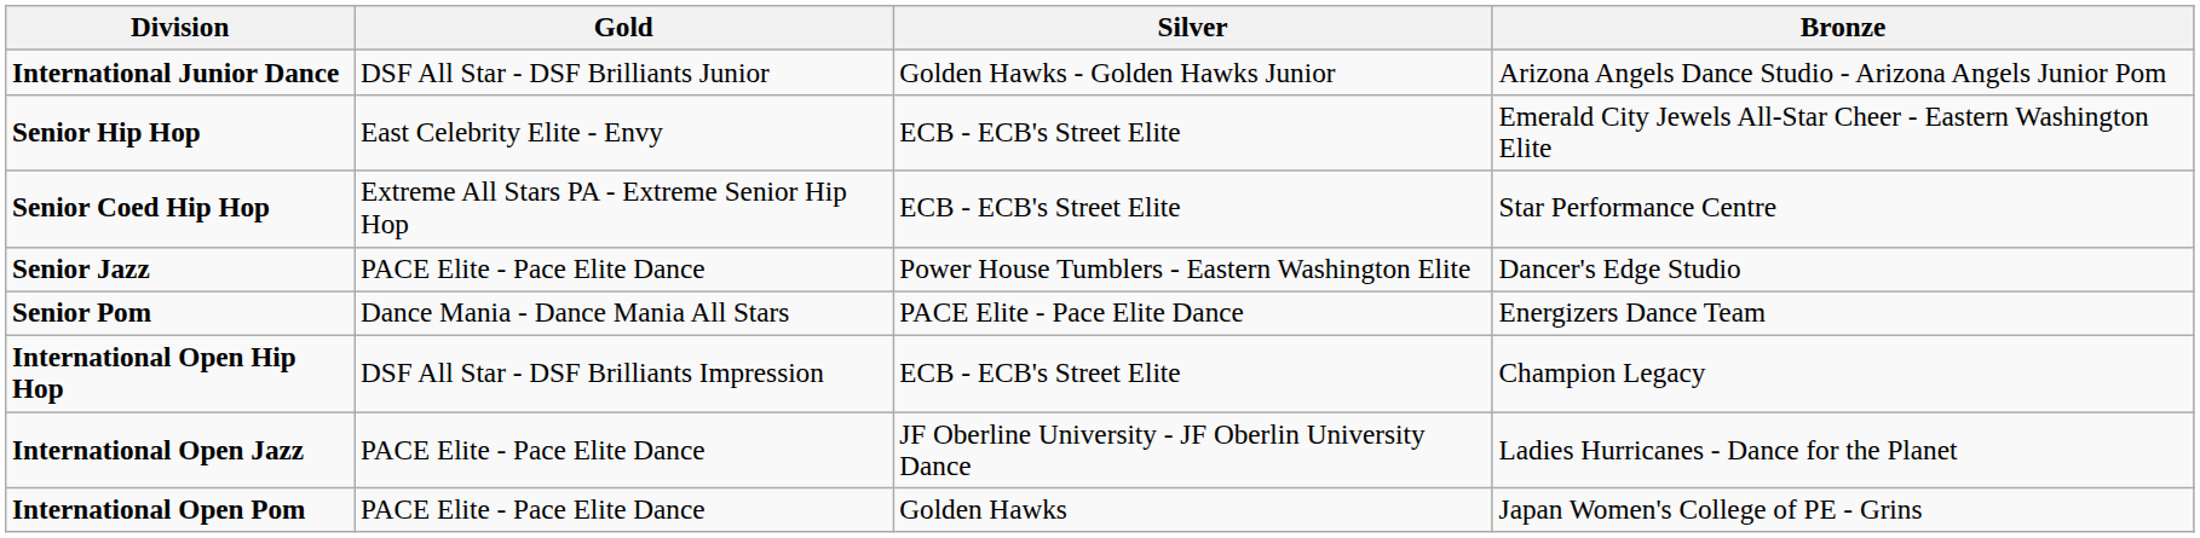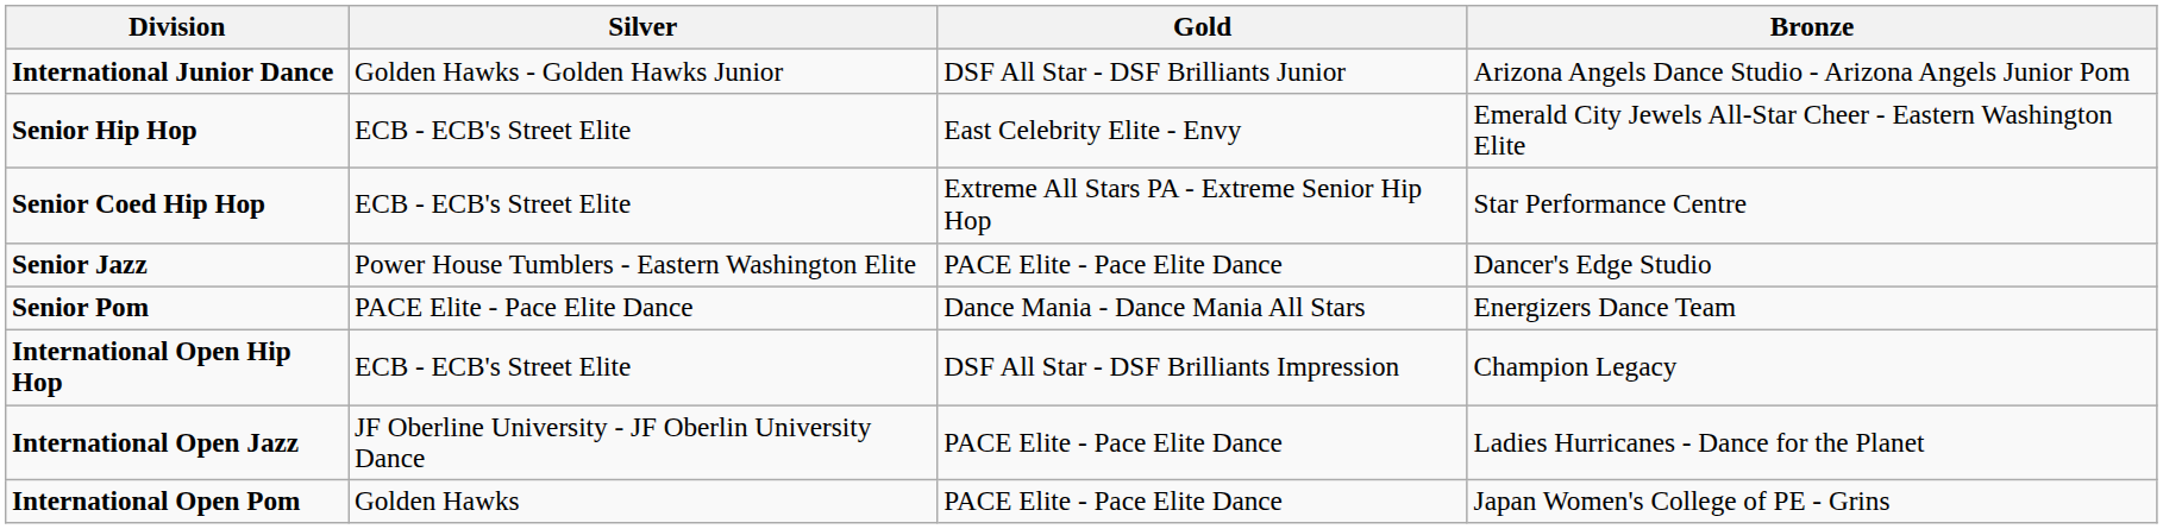columns swapped: Gold <-> Silver
